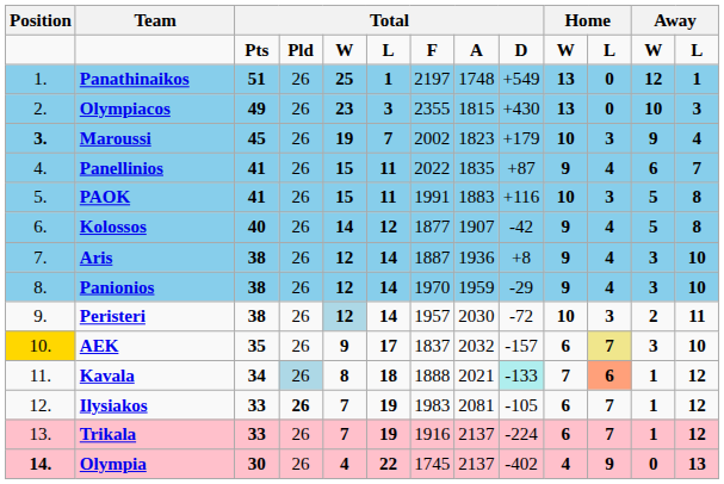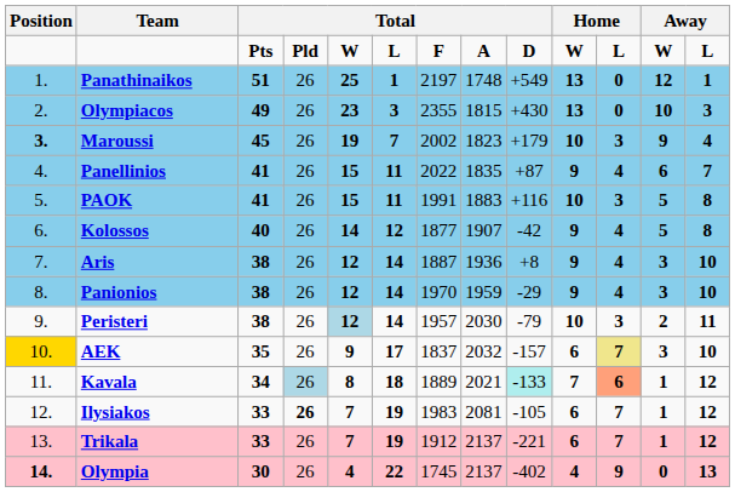Peristeri | column 9: -72 -> -79
Kavala | column 7: 1888 -> 1889
Trikala | column 7: 1916 -> 1912
Trikala | column 9: -224 -> -221
